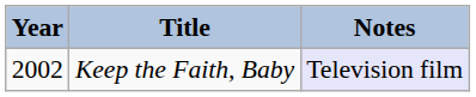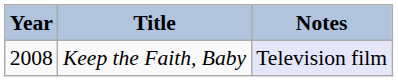Keep the Faith, Baby | Year: 2002 -> 2008
